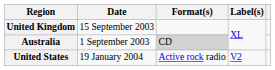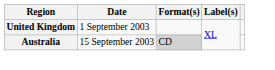United Kingdom | Date: 15 September 2003 -> 1 September 2003
Australia | Date: 1 September 2003 -> 15 September 2003
- row: United States | 19 January 2004 | Active rock radio | V2
